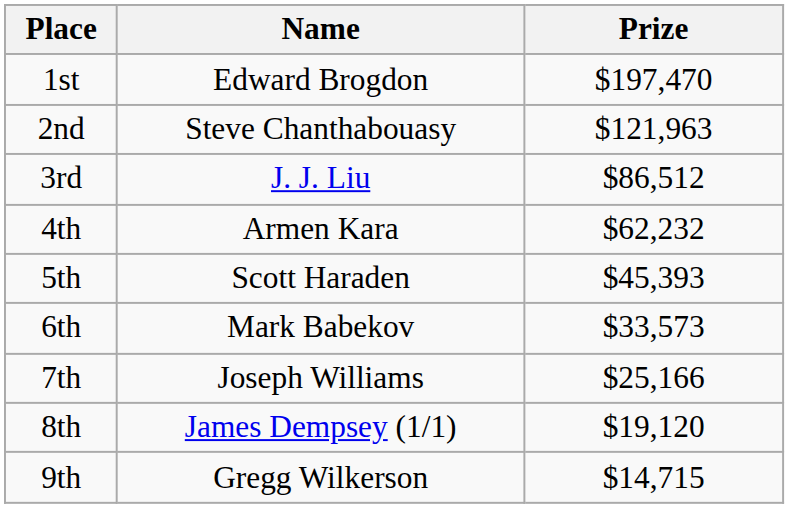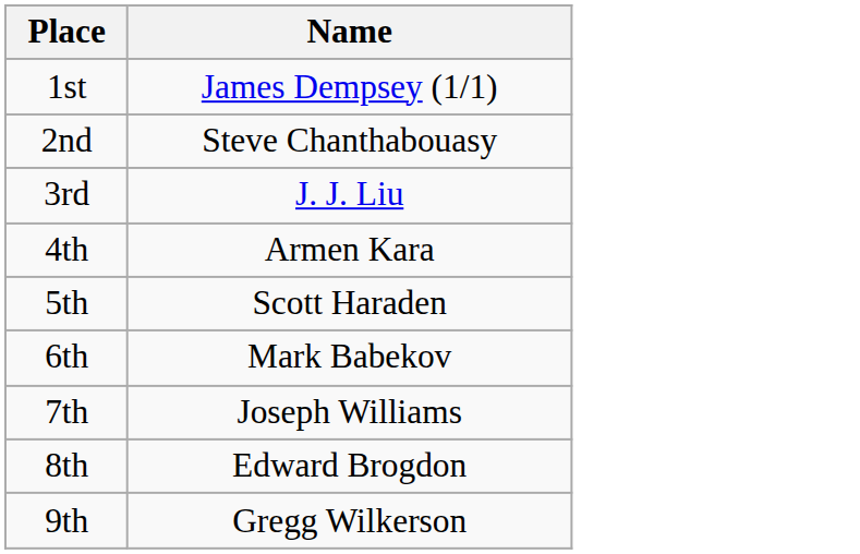- column: Prize | $197,470 | $121,963 | $86,512 | $62,232 | $45,393 | $33,573 | $25,166 | $19,120 | $14,715
1st | Name: Edward Brogdon -> James Dempsey (1/1)
8th | Name: James Dempsey (1/1) -> Edward Brogdon
